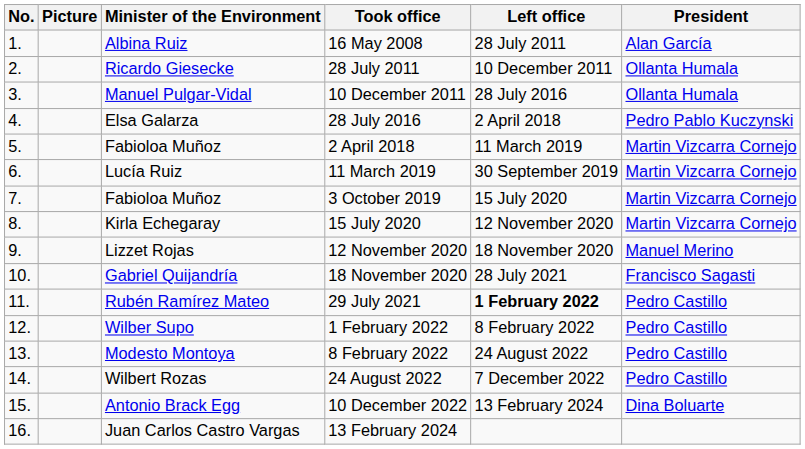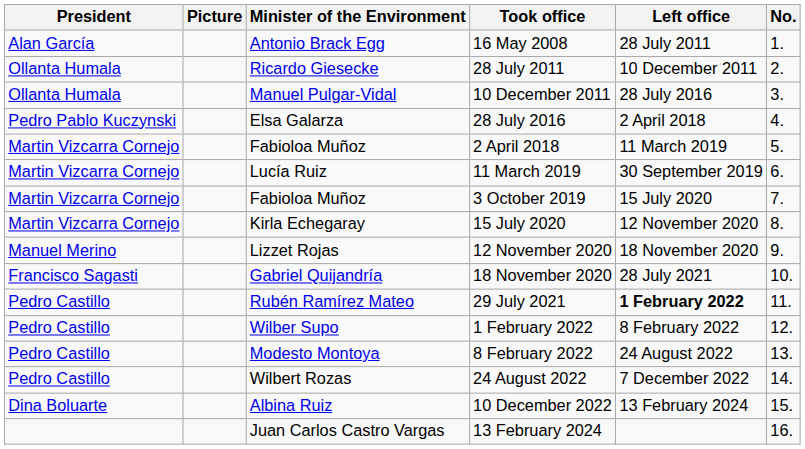columns swapped: No. <-> President
16 May 2008 | Minister of the Environment: Albina Ruiz -> Antonio Brack Egg
10 December 2022 | Minister of the Environment: Antonio Brack Egg -> Albina Ruiz
